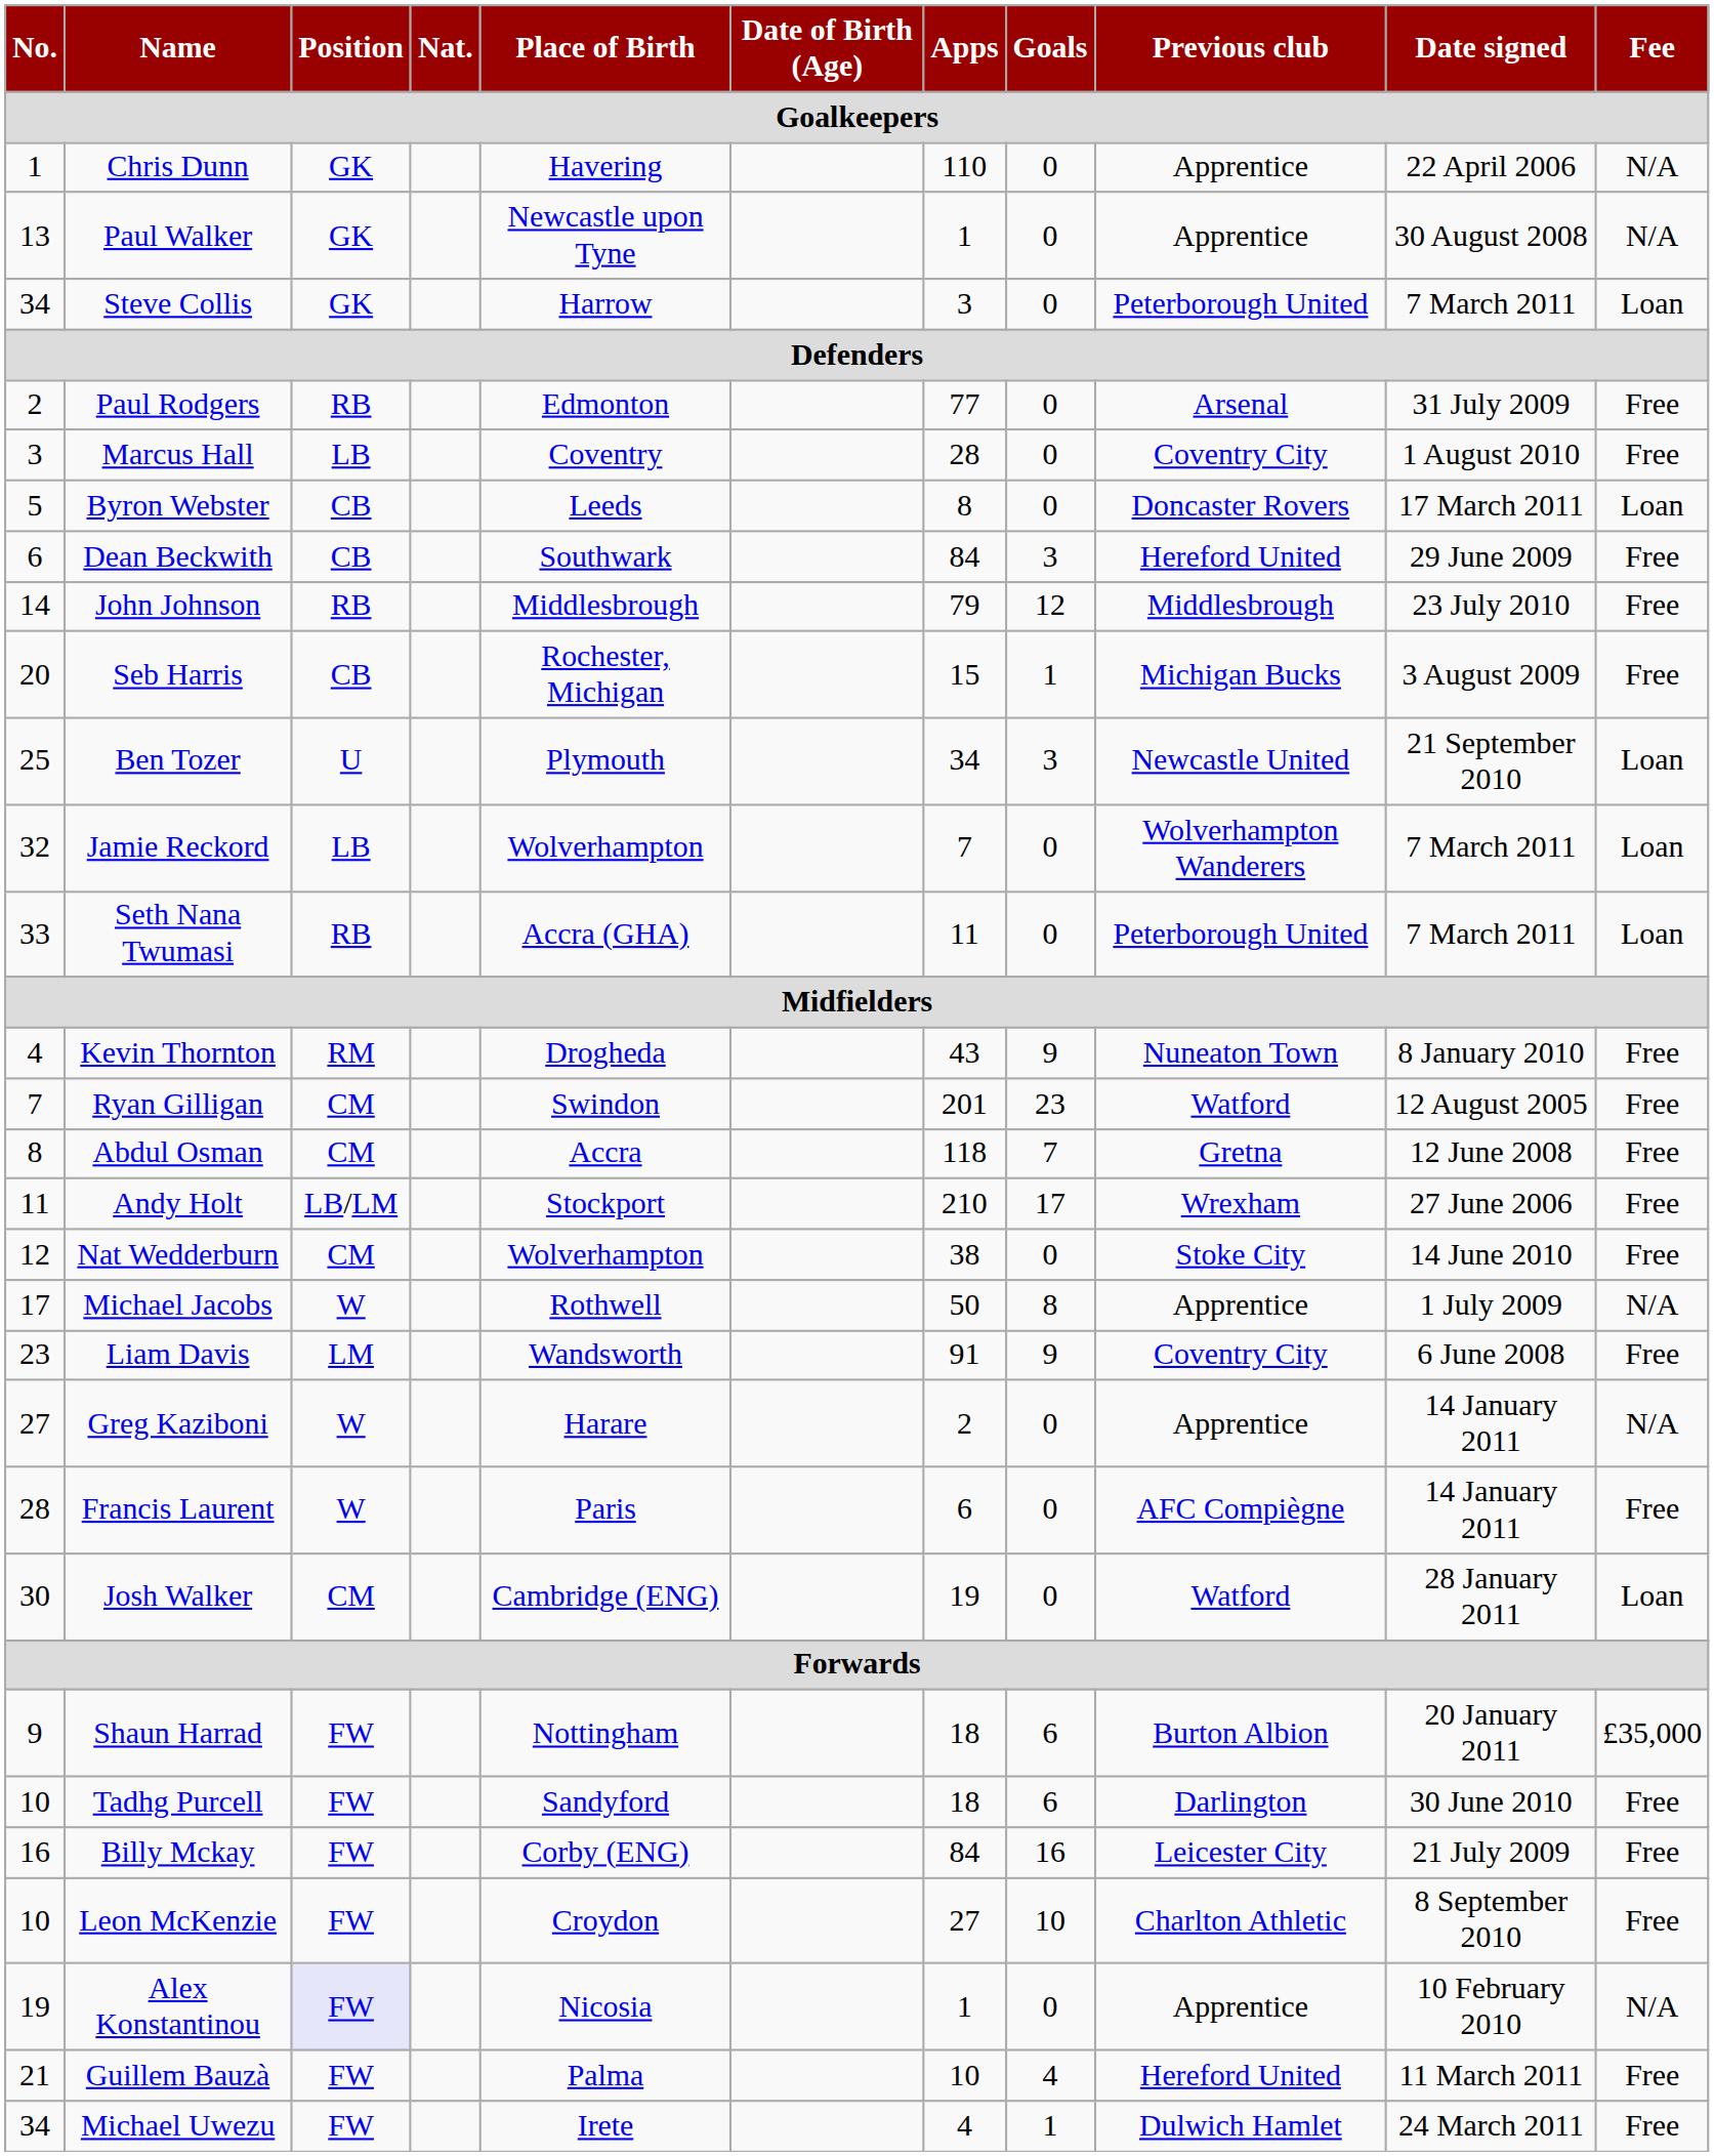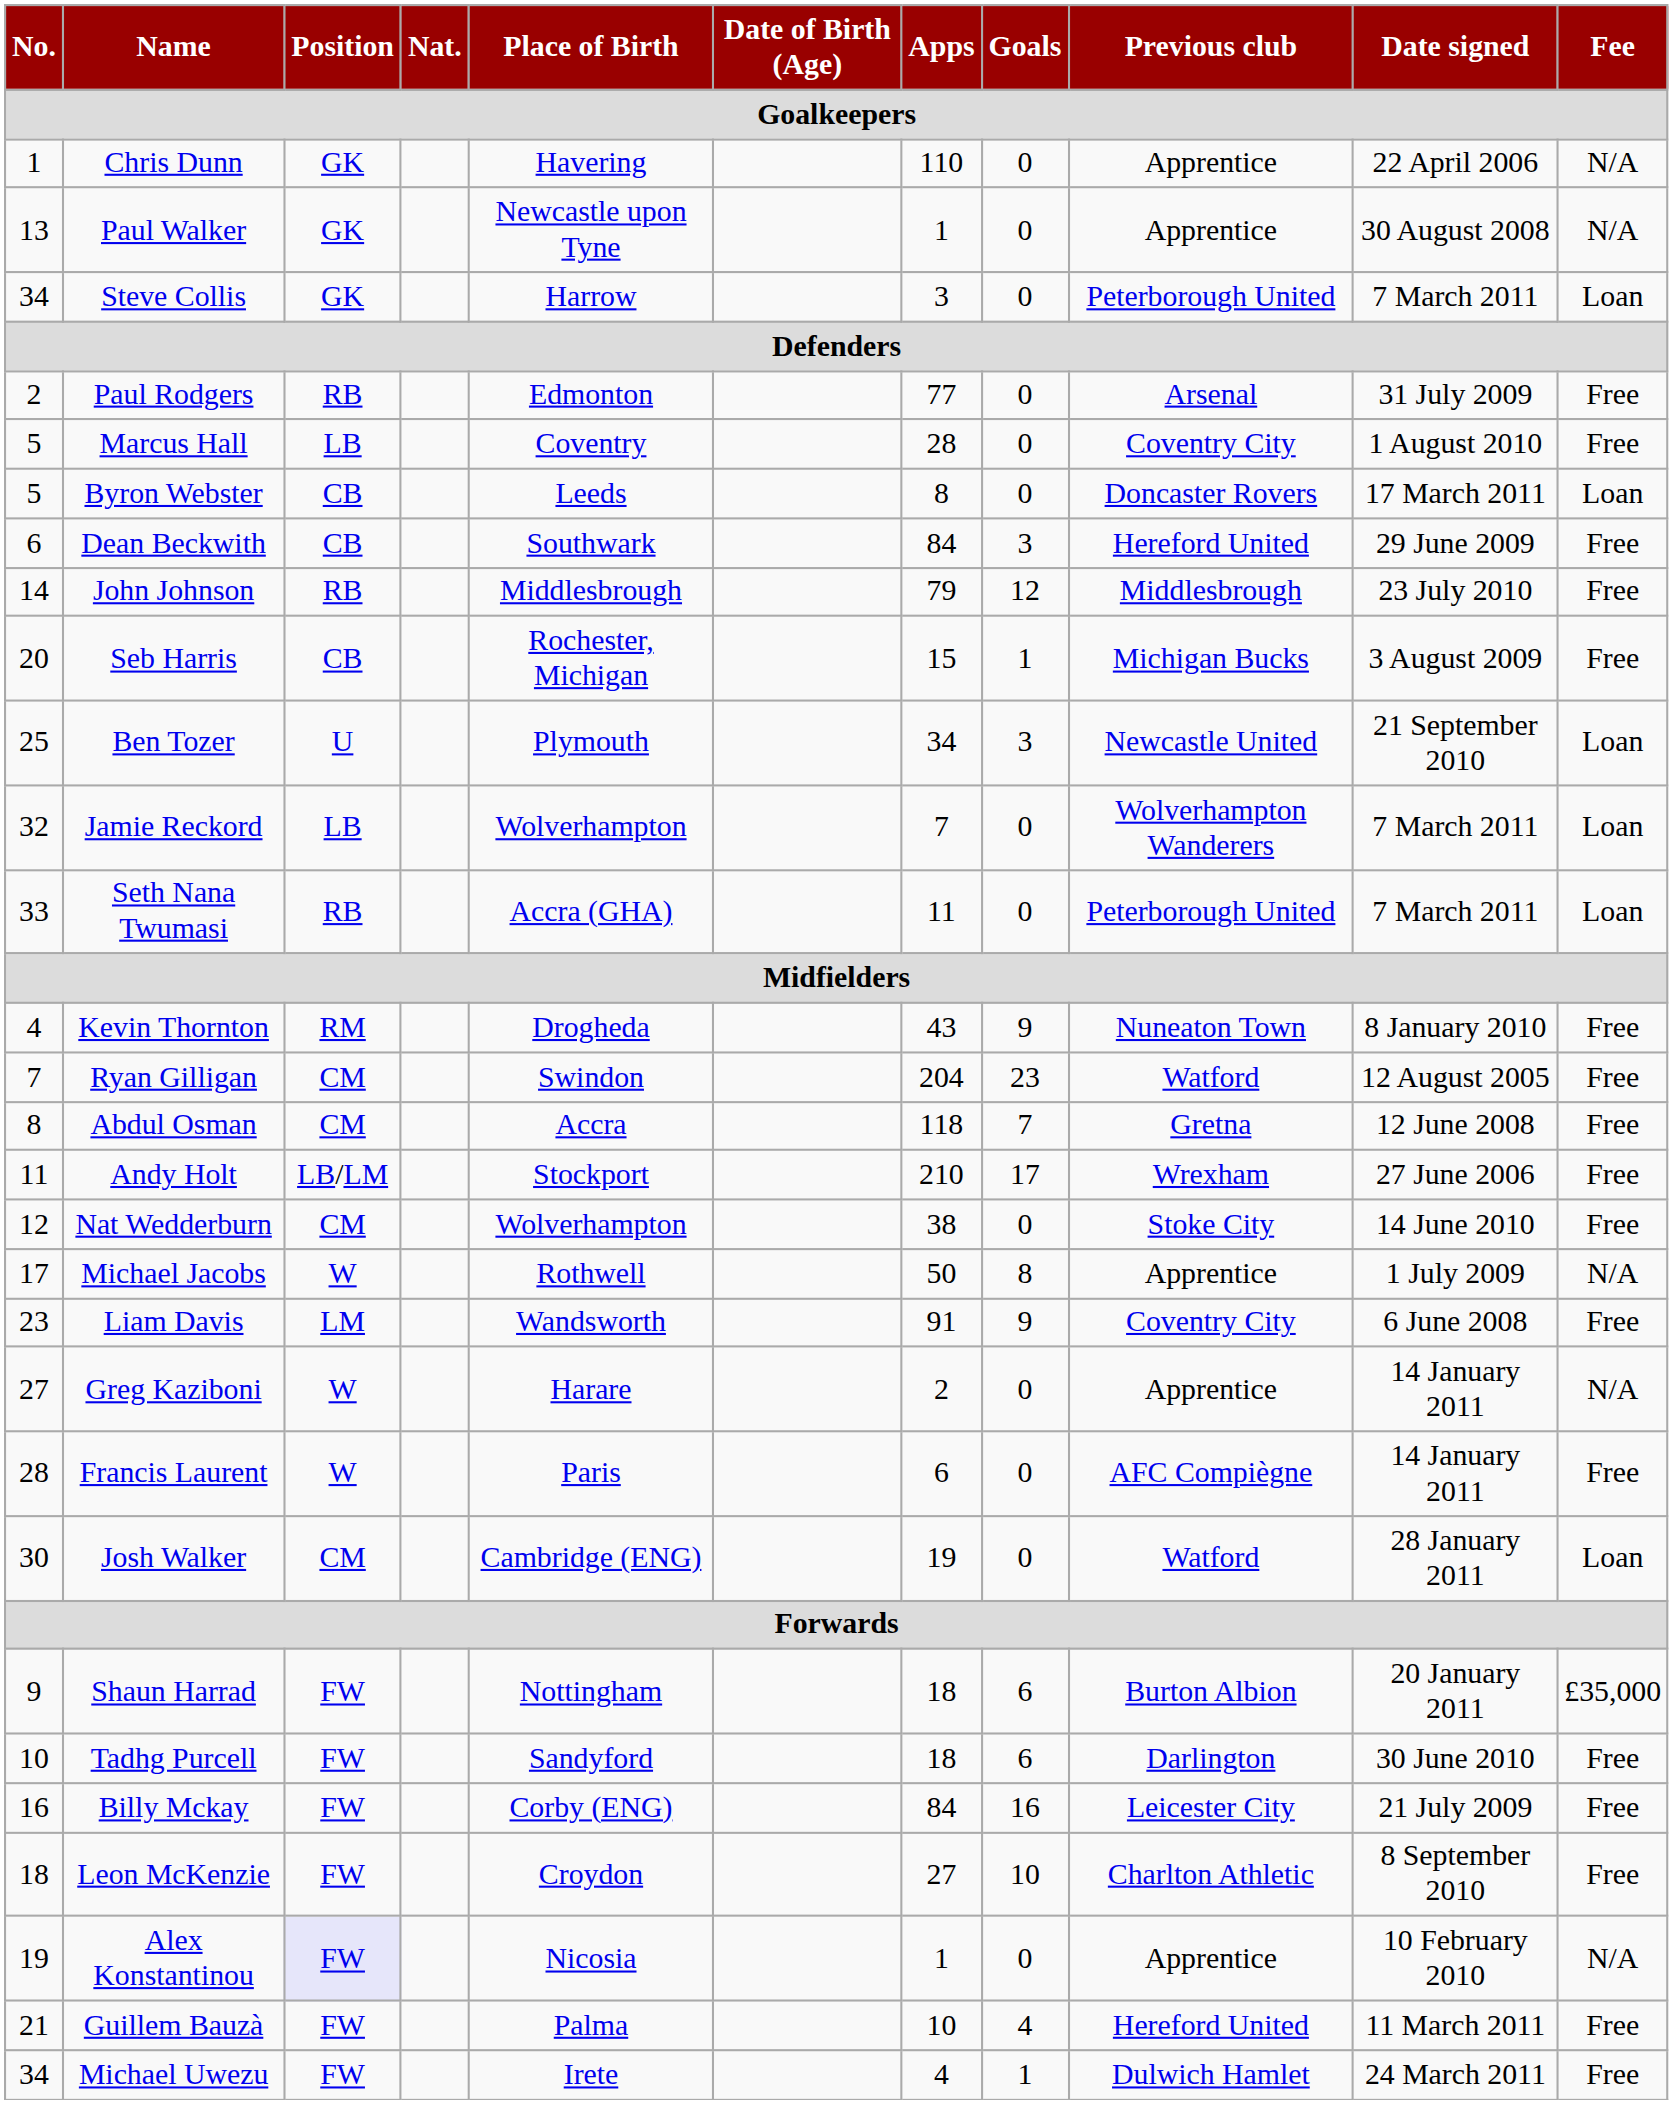Marcus Hall | No.: 3 -> 5
Ryan Gilligan | Apps: 201 -> 204
Leon McKenzie | No.: 10 -> 18
